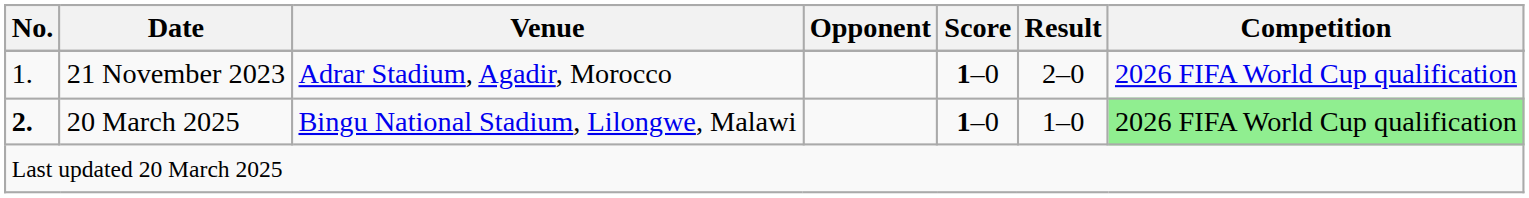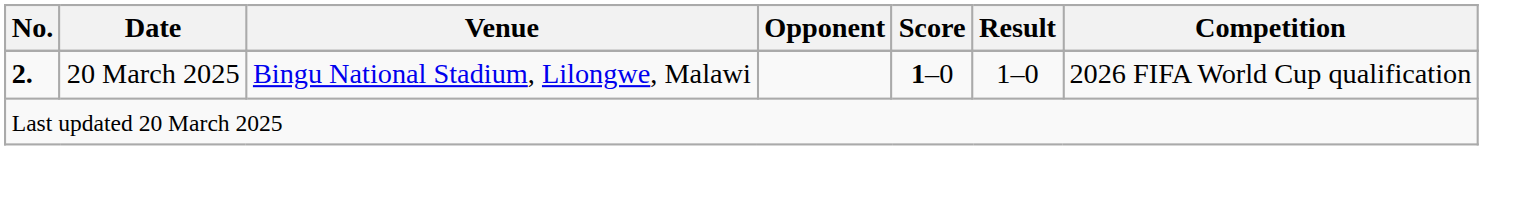- row: 1. | 21 November 2023 | Adrar Stadium, Agadir, Morocco | 1–0 | 2–0 | 2026 FIFA World Cup qualification
20 March 2025 | Competition: lightgreen background -> no background
